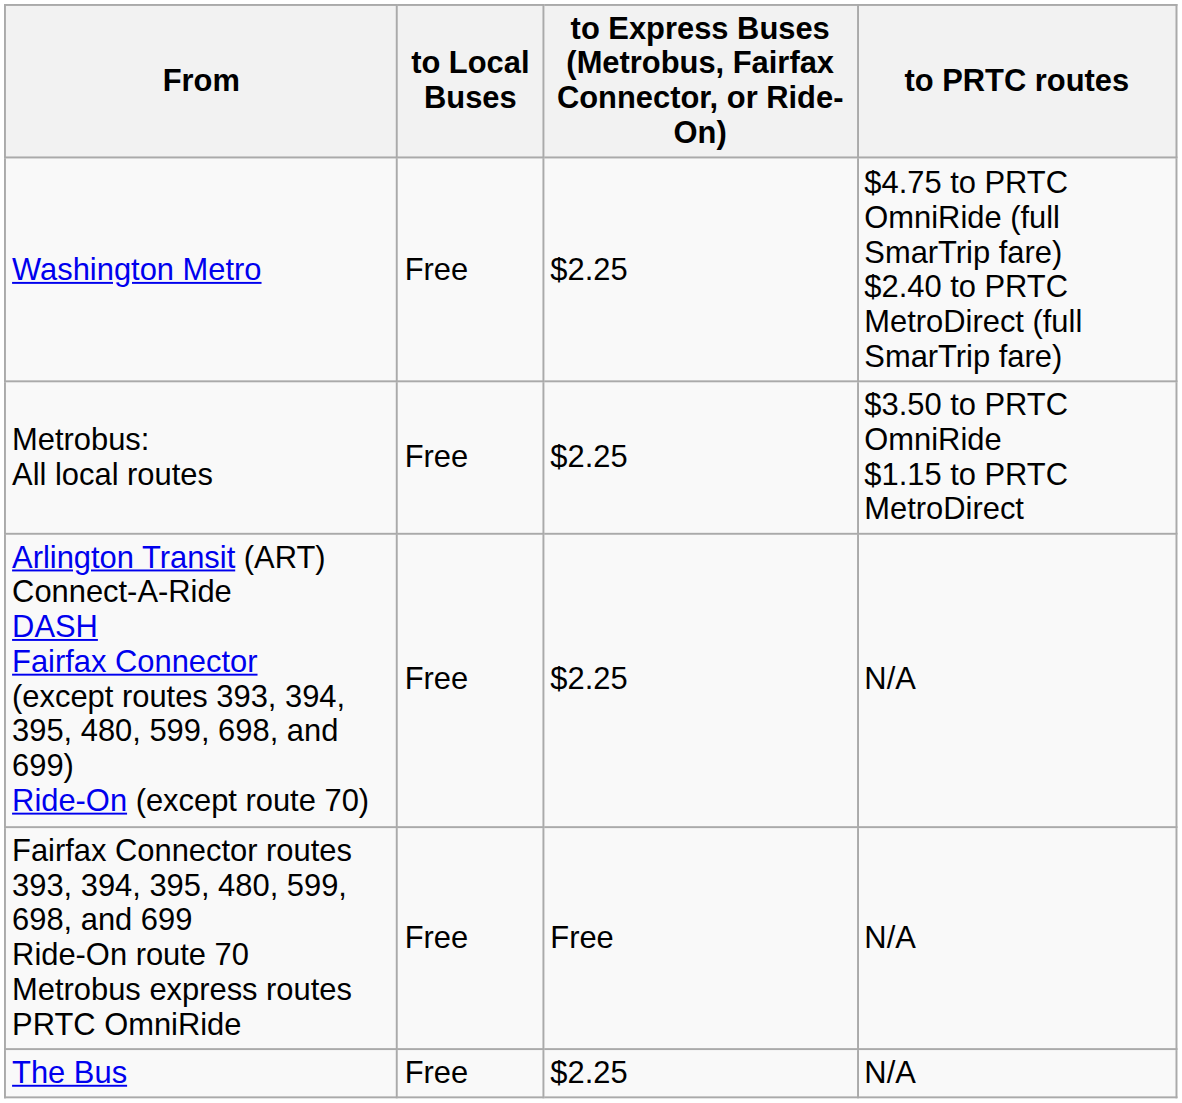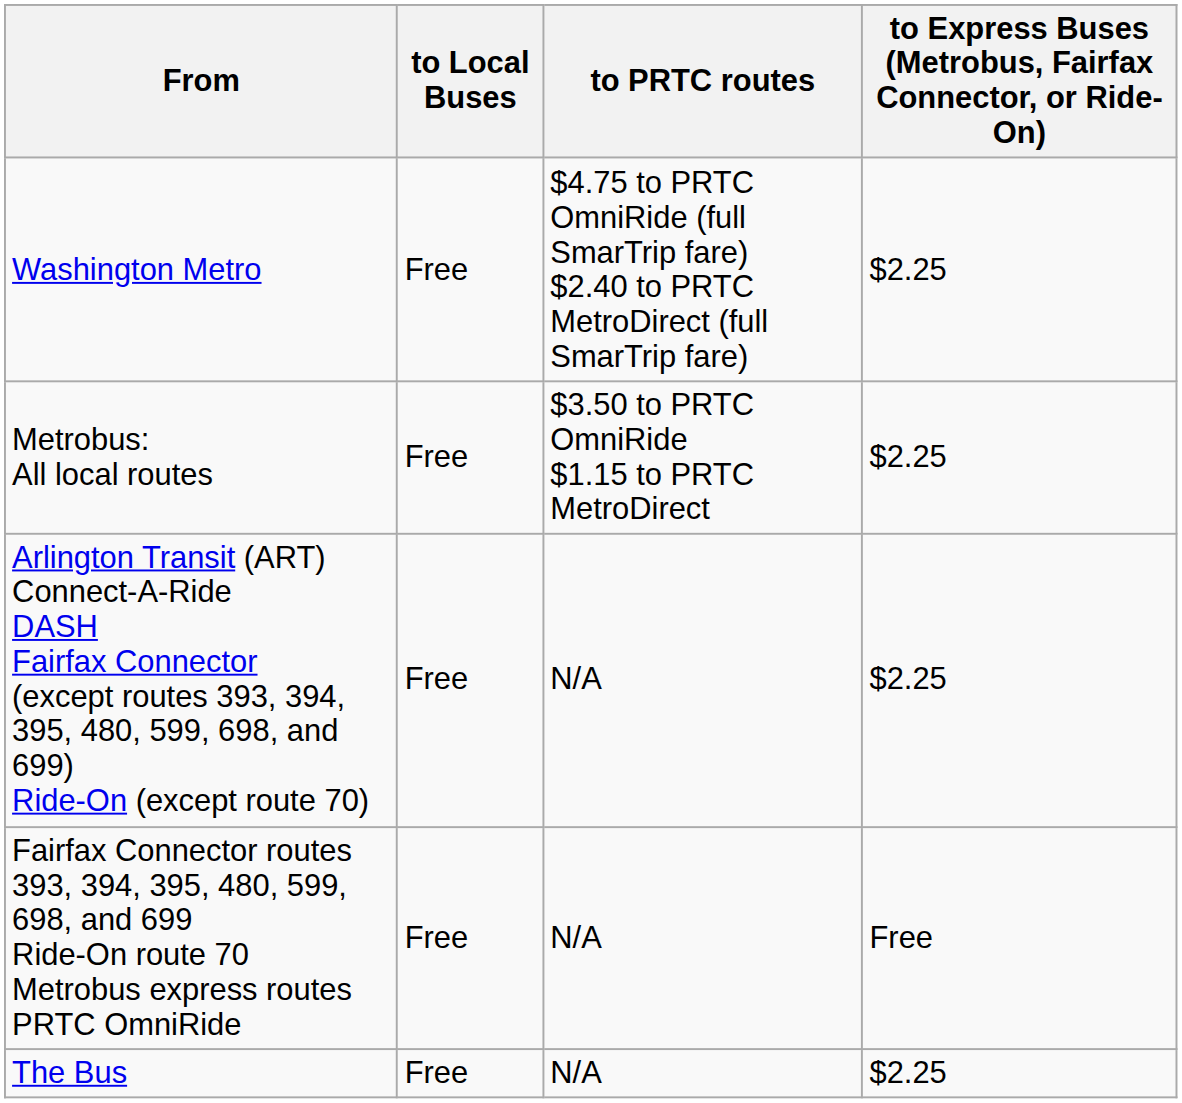columns swapped: to Express Buses (Metrobus, Fairfax Connector, or Ride-On) <-> to PRTC routes
